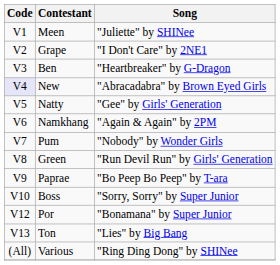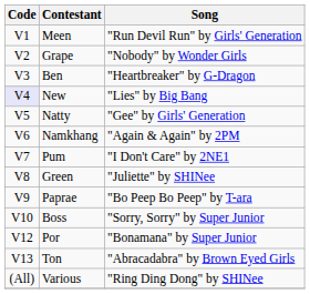Meen | Song: "Juliette" by SHINee -> "Run Devil Run" by Girls' Generation
Grape | Song: "I Don't Care" by 2NE1 -> "Nobody" by Wonder Girls
New | Song: "Abracadabra" by Brown Eyed Girls -> "Lies" by Big Bang
Pum | Song: "Nobody" by Wonder Girls -> "I Don't Care" by 2NE1
Green | Song: "Run Devil Run" by Girls' Generation -> "Juliette" by SHINee
Ton | Song: "Lies" by Big Bang -> "Abracadabra" by Brown Eyed Girls
